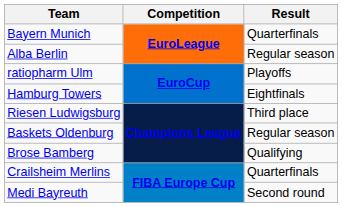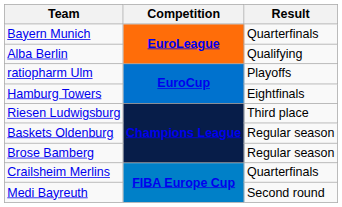Alba Berlin | Result: Regular season -> Qualifying
Brose Bamberg | Result: Qualifying -> Regular season
